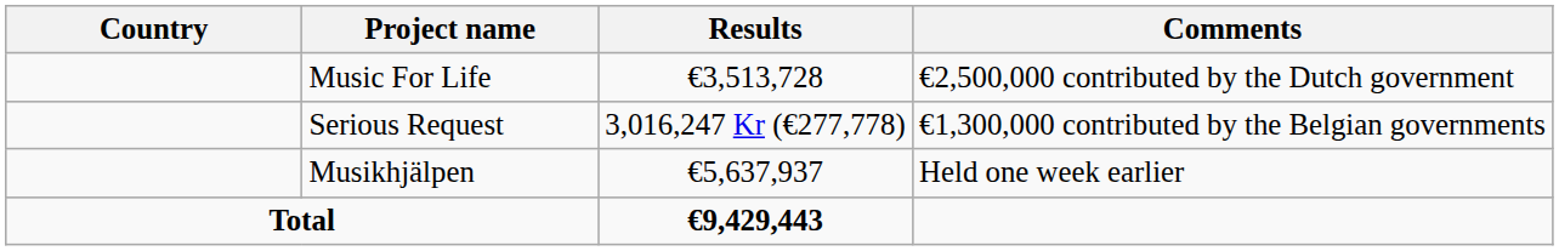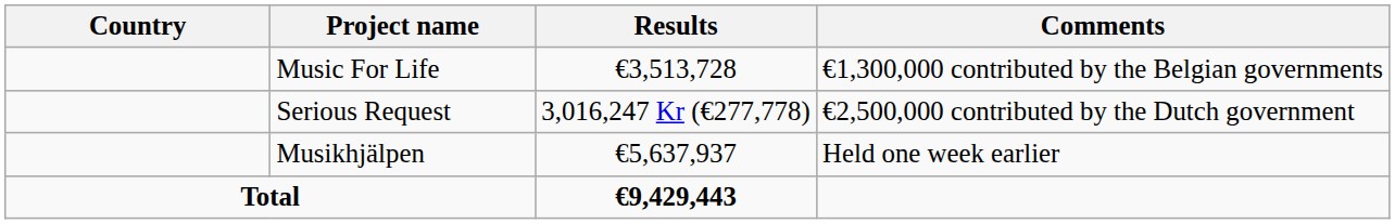Music For Life | Comments: €2,500,000 contributed by the Dutch government -> €1,300,000 contributed by the Belgian governments
Serious Request | Comments: €1,300,000 contributed by the Belgian governments -> €2,500,000 contributed by the Dutch government
